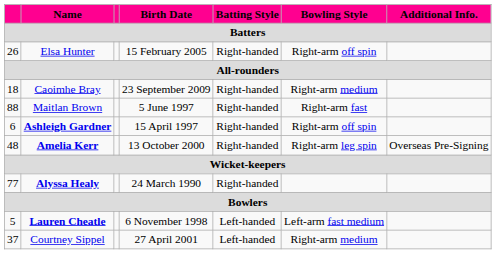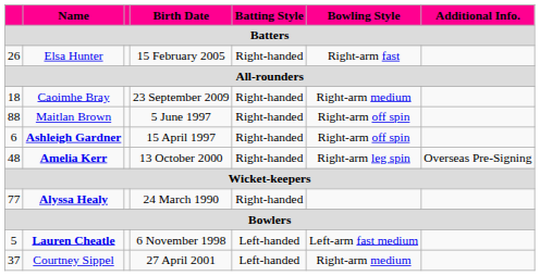Elsa Hunter | Bowling Style: Right-arm off spin -> Right-arm fast
Maitlan Brown | Bowling Style: Right-arm fast -> Right-arm off spin
